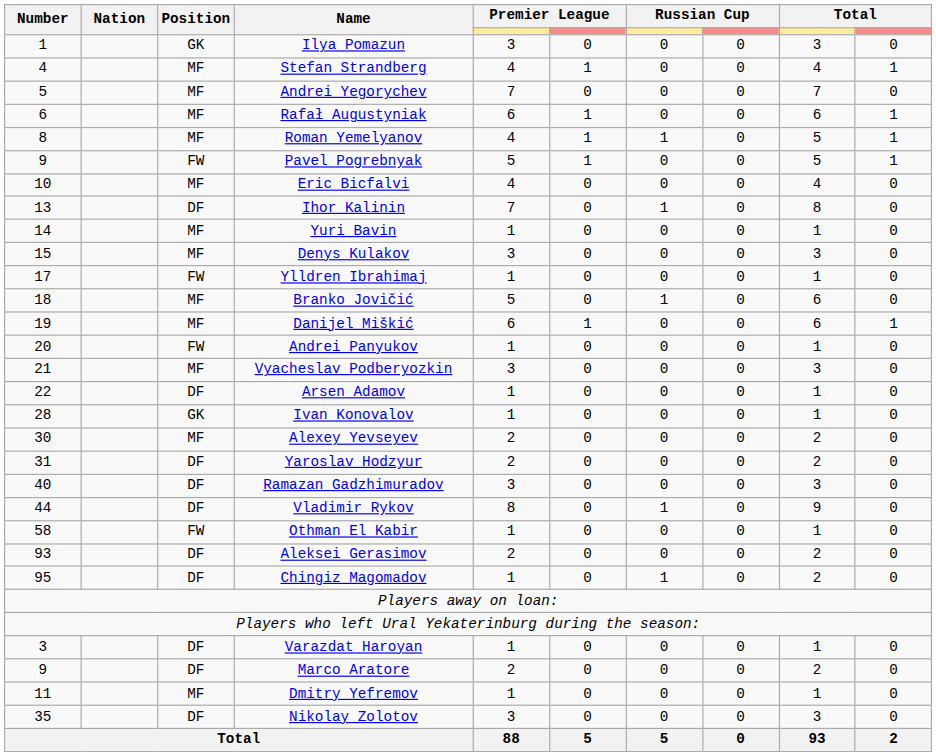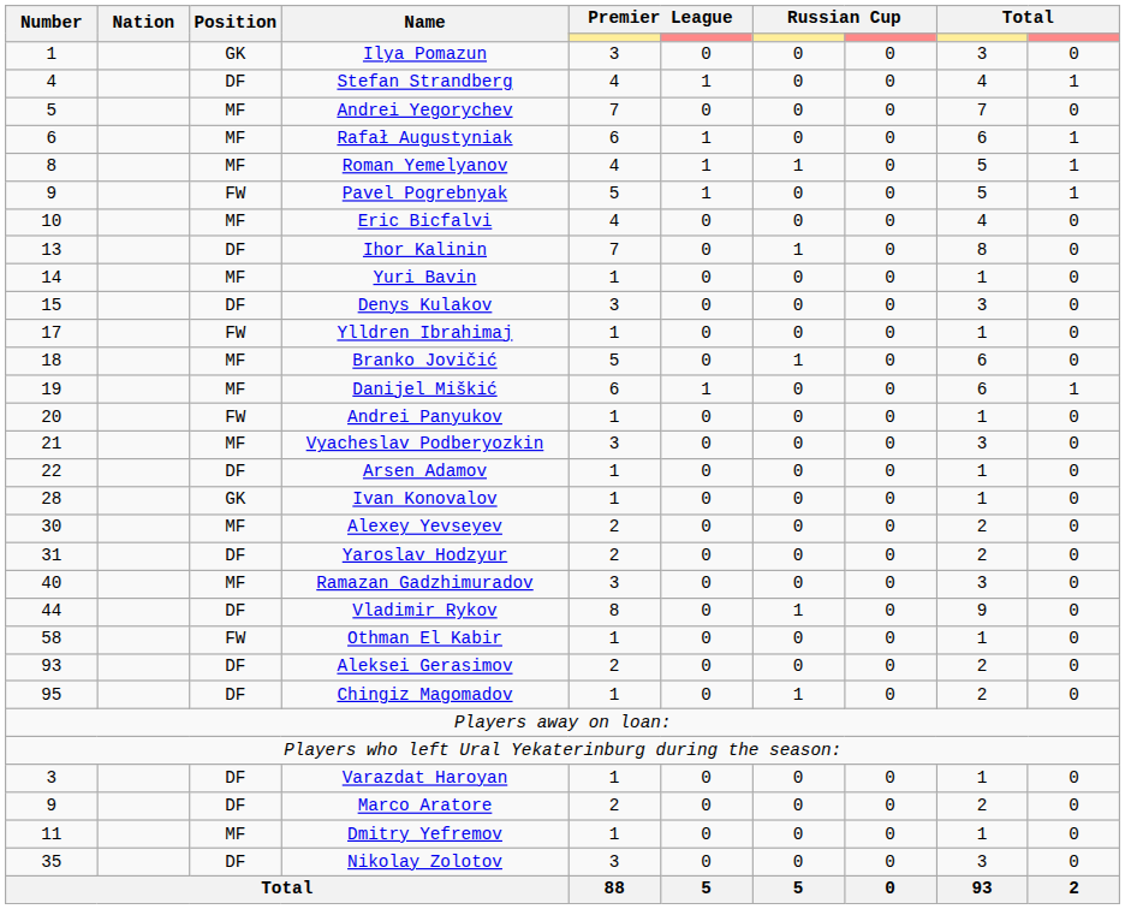Stefan Strandberg | Position: MF -> DF
Denys Kulakov | Position: MF -> DF
Ramazan Gadzhimuradov | Position: DF -> MF
